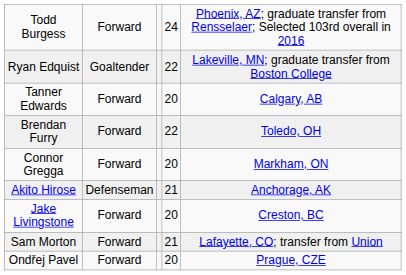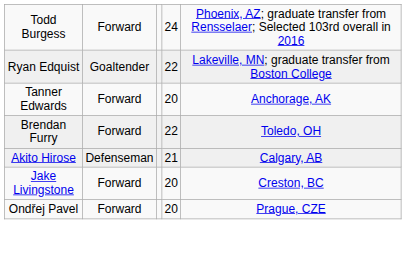Tanner Edwards | column 5: Calgary, AB -> Anchorage, AK
- row: Connor Gregga | Forward | 20 | Markham, ON
Akito Hirose | column 5: Anchorage, AK -> Calgary, AB
- row: Sam Morton | Forward | 21 | Lafayette, CO; transfer from Union
